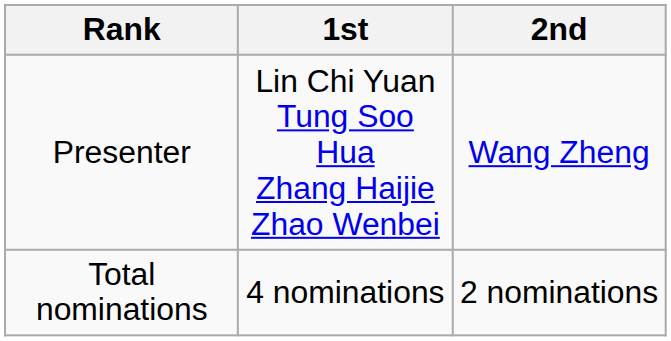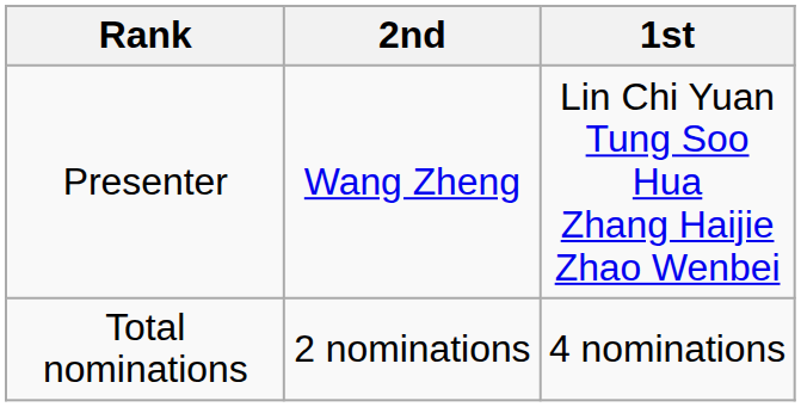columns swapped: 1st <-> 2nd
